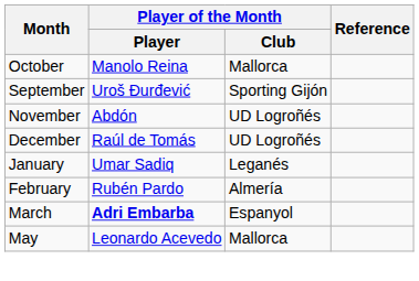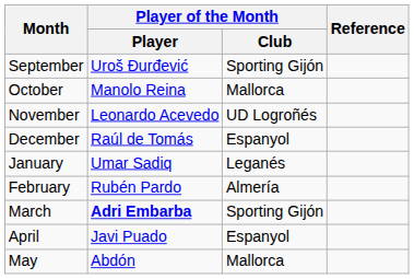rows swapped: September <-> October
November | Player of the Month / Player: Abdón -> Leonardo Acevedo
December | Player of the Month / Club: UD Logroñés -> Espanyol
March | Player of the Month / Club: Espanyol -> Sporting Gijón
+ row: April | Javi Puado | Espanyol
May | Player of the Month / Player: Leonardo Acevedo -> Abdón
